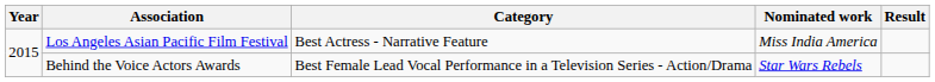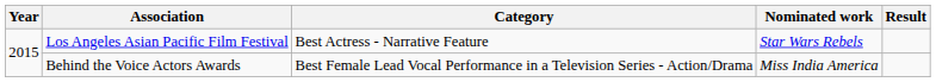Los Angeles Asian Pacific Film Festival | Nominated work: Miss India America -> Star Wars Rebels
Behind the Voice Actors Awards | Nominated work: Star Wars Rebels -> Miss India America
